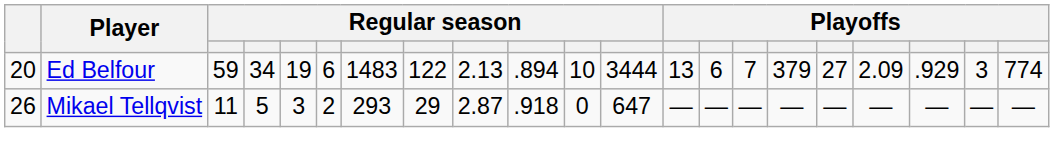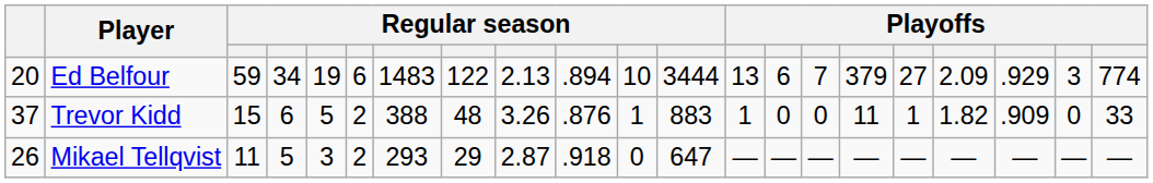+ row: 37 | Trevor Kidd | 15 | 6 | 5 | 2 | 388 | 48 | 3.26 | .876 | 1 | 883 | 1 | 0 | 0 | 11 | 1 | 1.82 | .909 | 0 | 33
